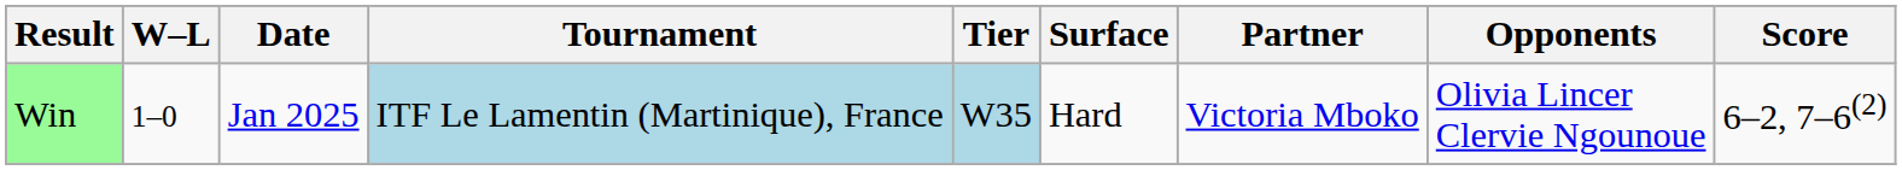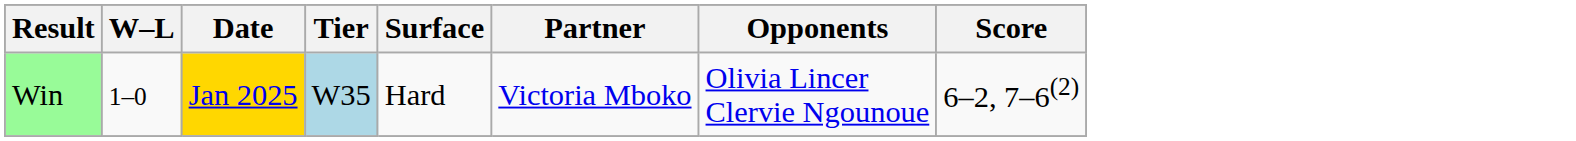- column: Tournament | ITF Le Lamentin (Martinique), France
Win | Date: no background -> gold background
